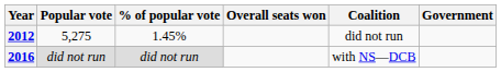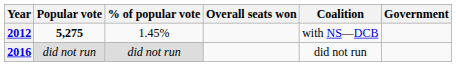2012 | Popular vote: normal -> bold
2012 | Coalition: did not run -> with NS—DCB
2016 | Coalition: with NS—DCB -> did not run
